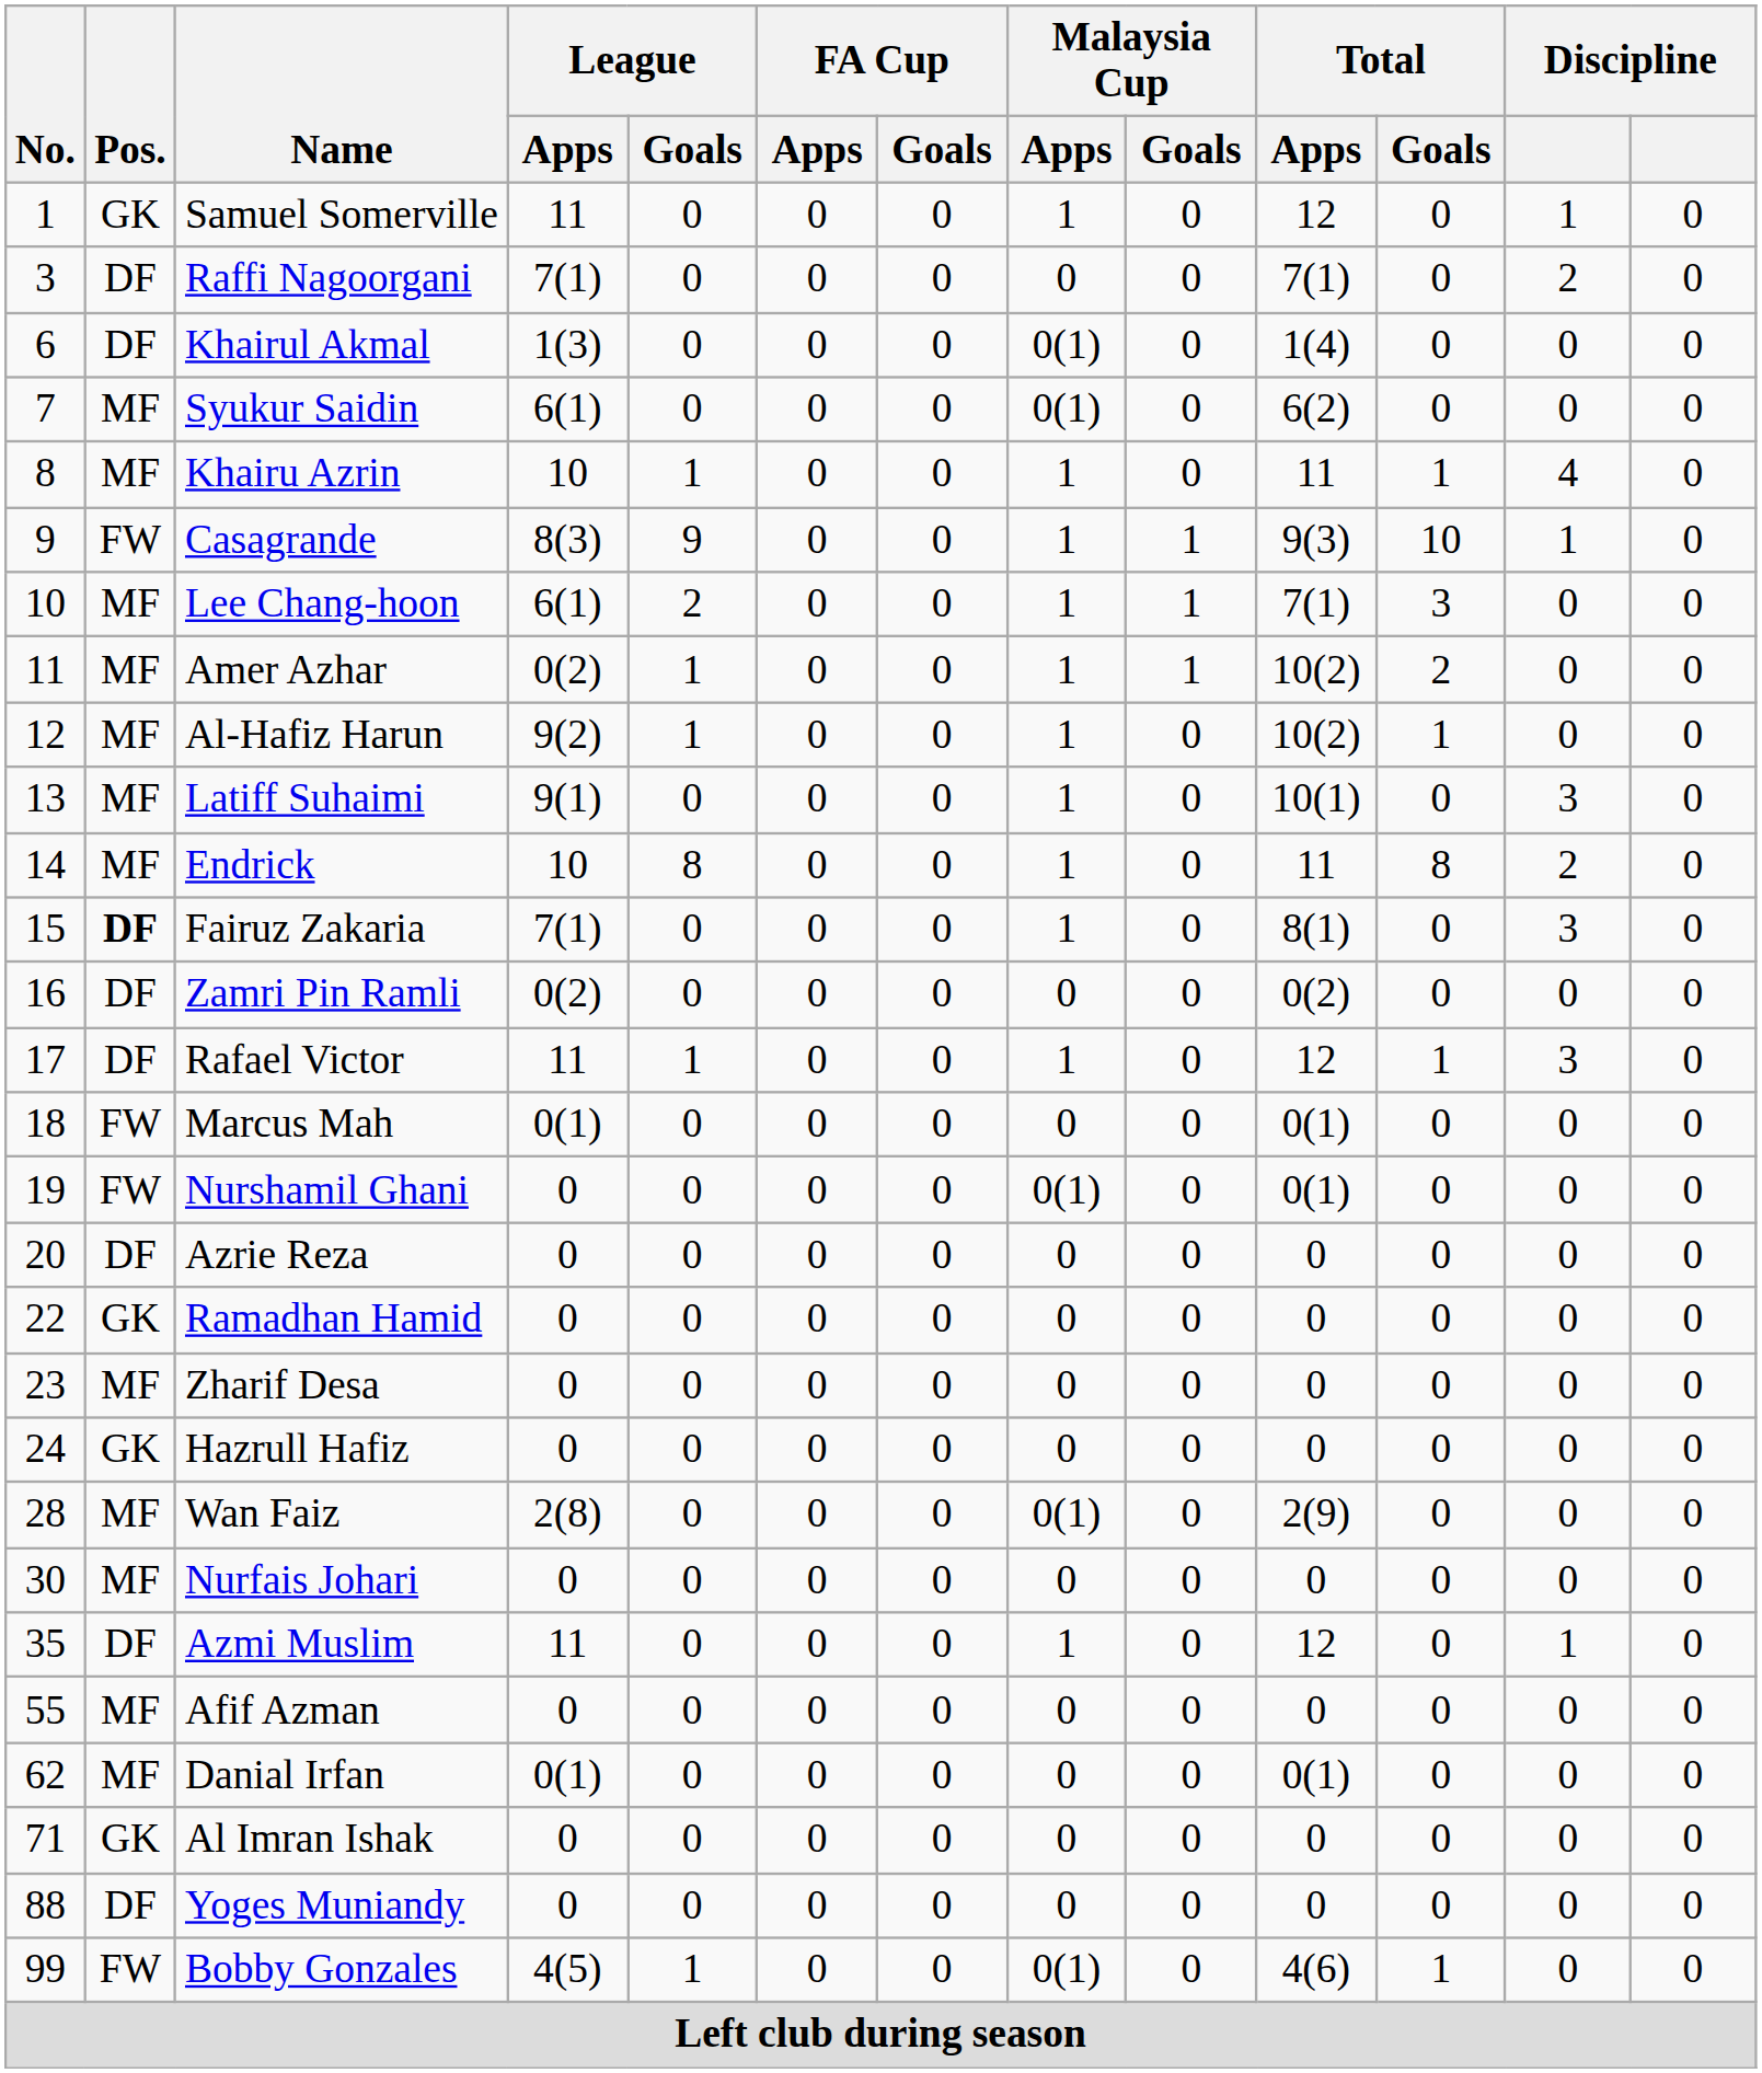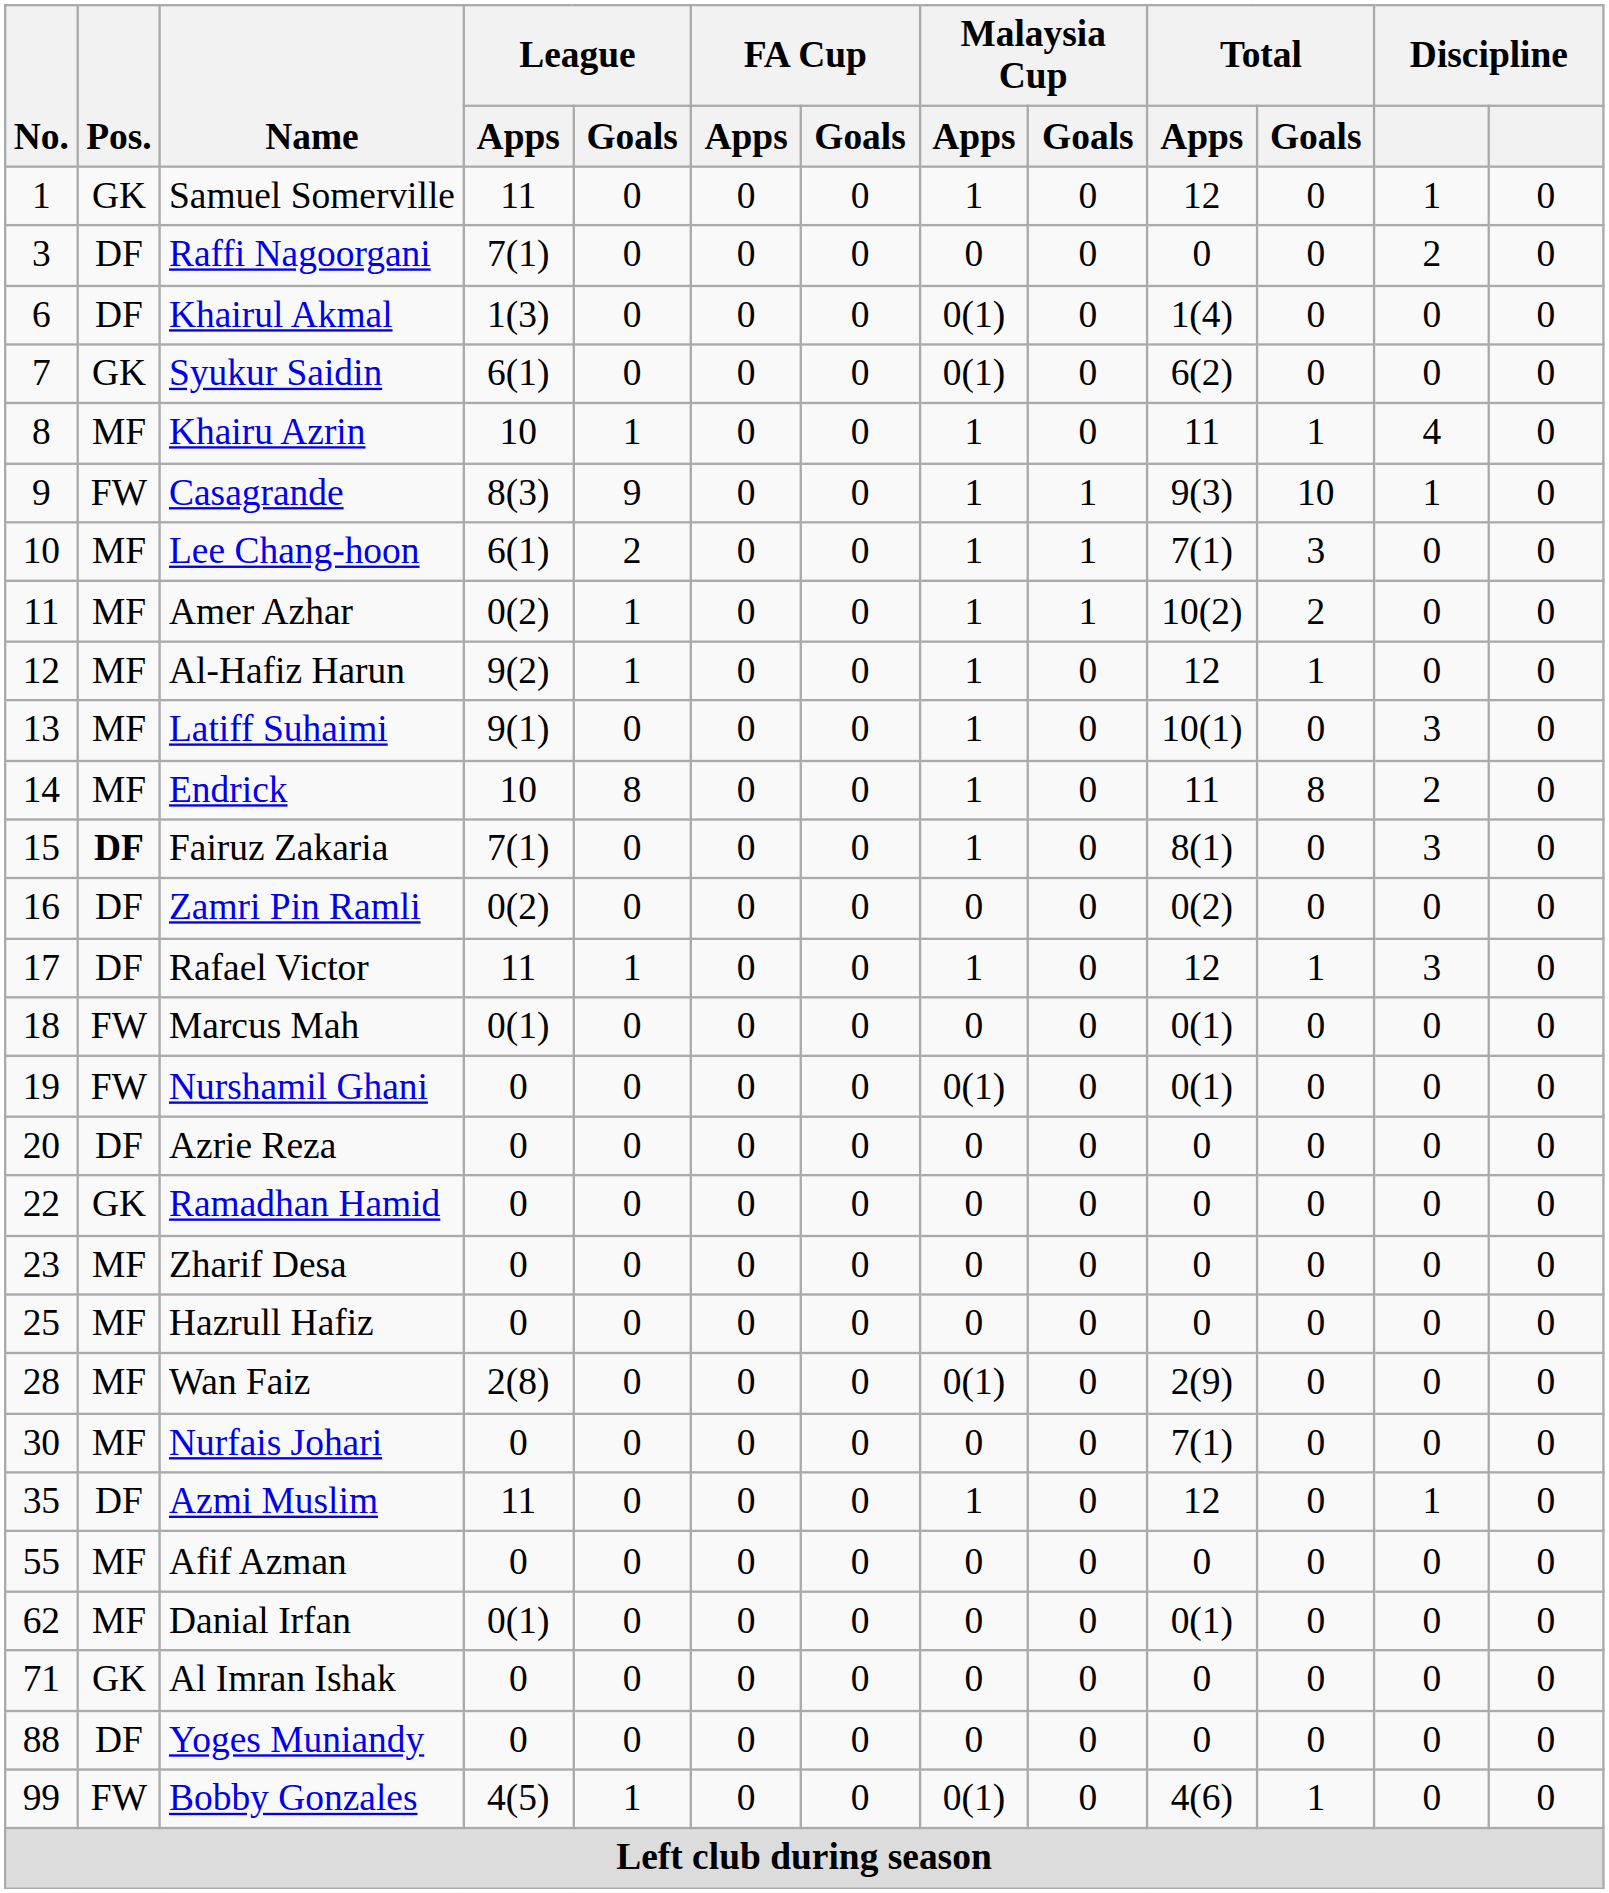Raffi Nagoorgani | Total / Apps: 7(1) -> 0
Syukur Saidin | Pos.: MF -> GK
Al-Hafiz Harun | Total / Apps: 10(2) -> 12
Hazrull Hafiz | No.: 24 -> 25
Hazrull Hafiz | Pos.: GK -> MF
Nurfais Johari | Total / Apps: 0 -> 7(1)
